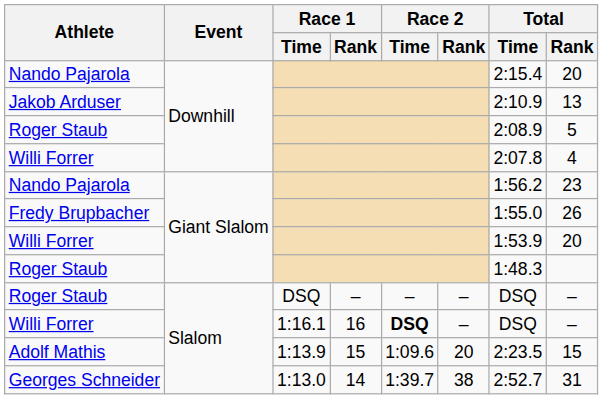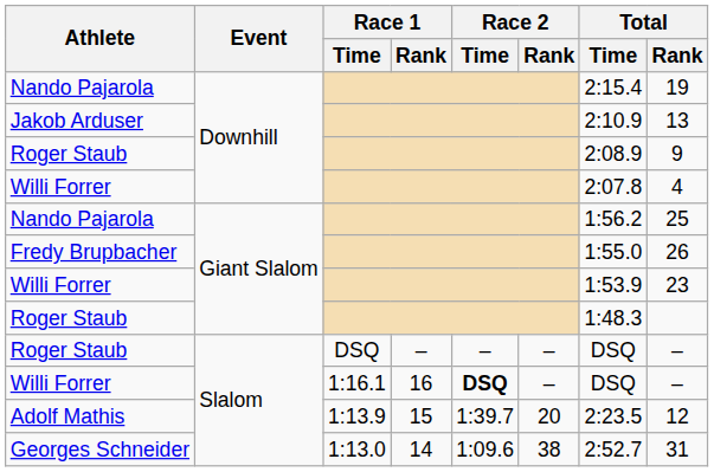Nando Pajarola / Downhill | Total / Rank: 20 -> 19
Roger Staub / Downhill | Total / Rank: 5 -> 9
Nando Pajarola / Giant Slalom | Total / Rank: 23 -> 25
Willi Forrer / Giant Slalom | Total / Rank: 20 -> 23
Adolf Mathis | Race 2 / Time: 1:09.6 -> 1:39.7
Adolf Mathis | Total / Rank: 15 -> 12
Georges Schneider | Race 2 / Time: 1:39.7 -> 1:09.6
